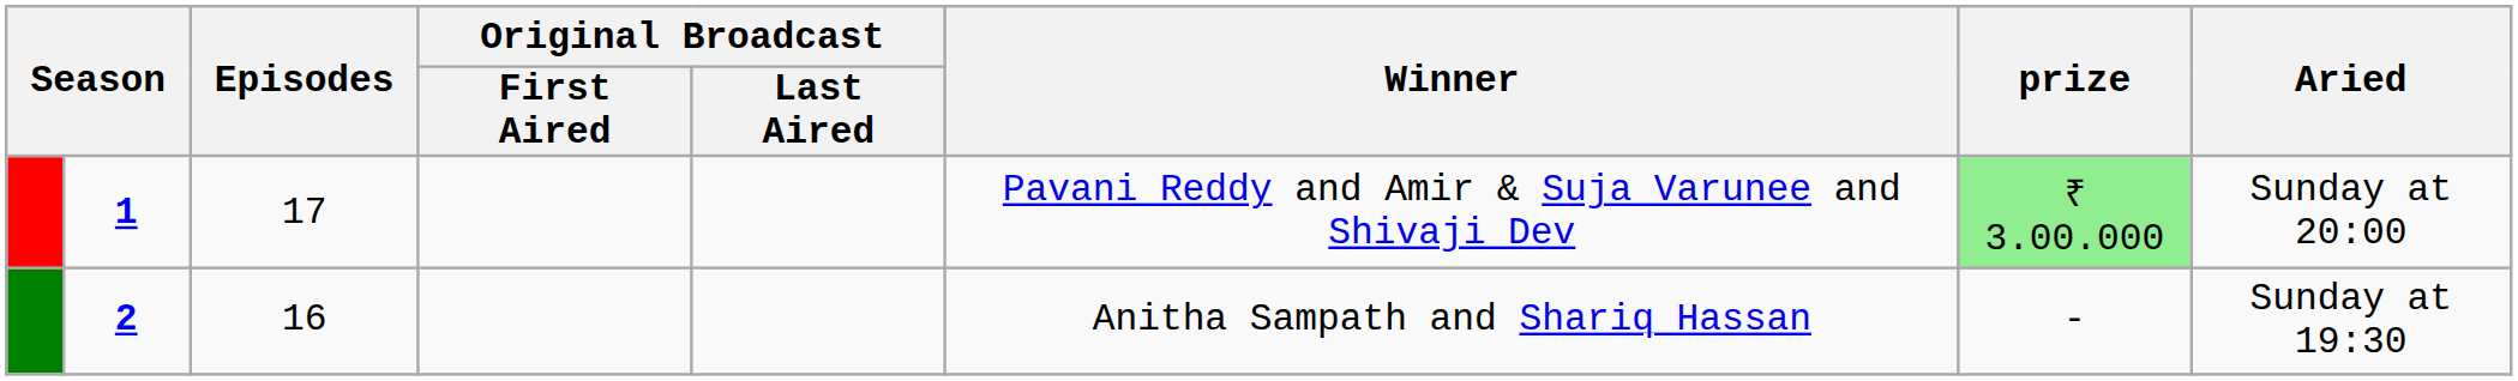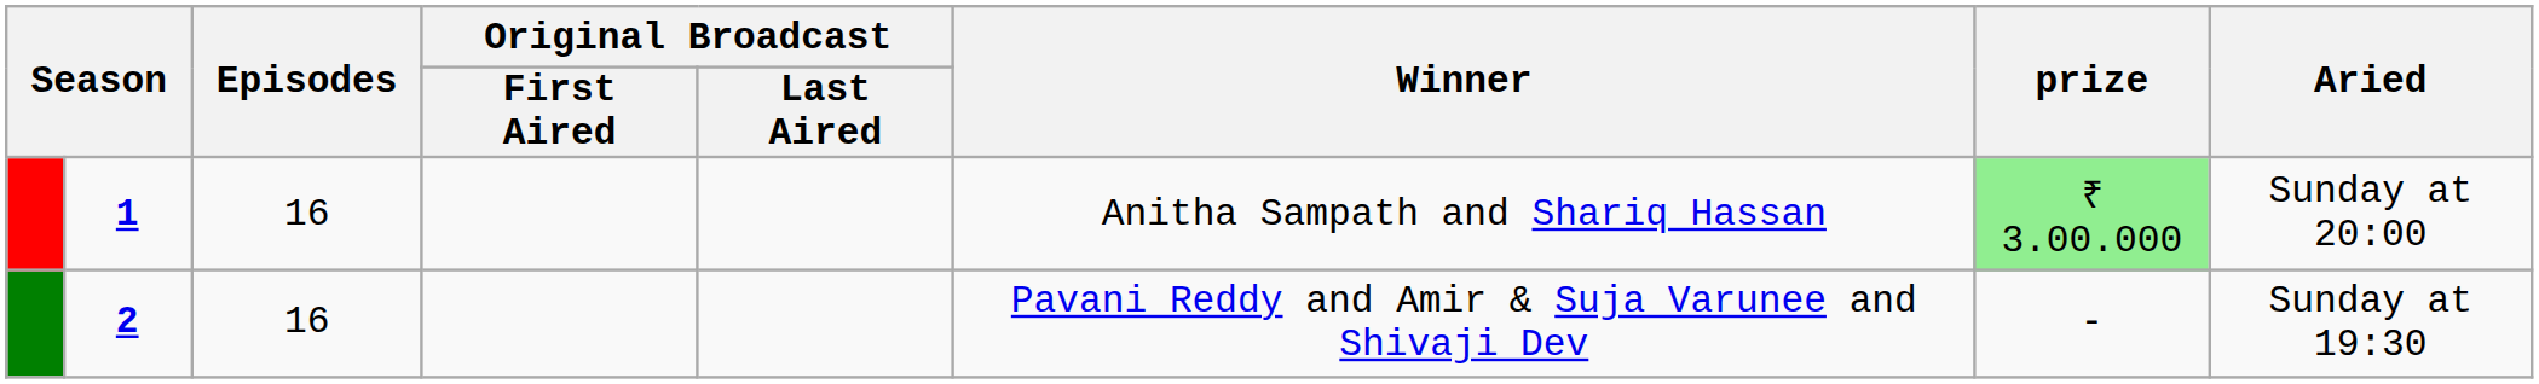1 | Episodes: 17 -> 16
1 | Winner: Pavani Reddy and Amir & Suja Varunee and Shivaji Dev -> Anitha Sampath and Shariq Hassan
2 | Winner: Anitha Sampath and Shariq Hassan -> Pavani Reddy and Amir & Suja Varunee and Shivaji Dev
